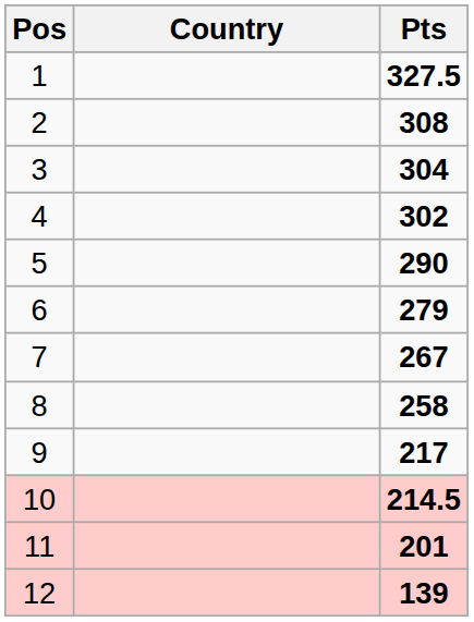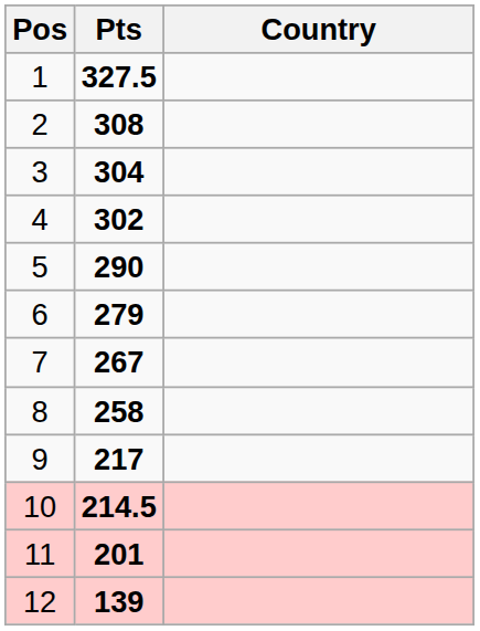columns swapped: Country <-> Pts
